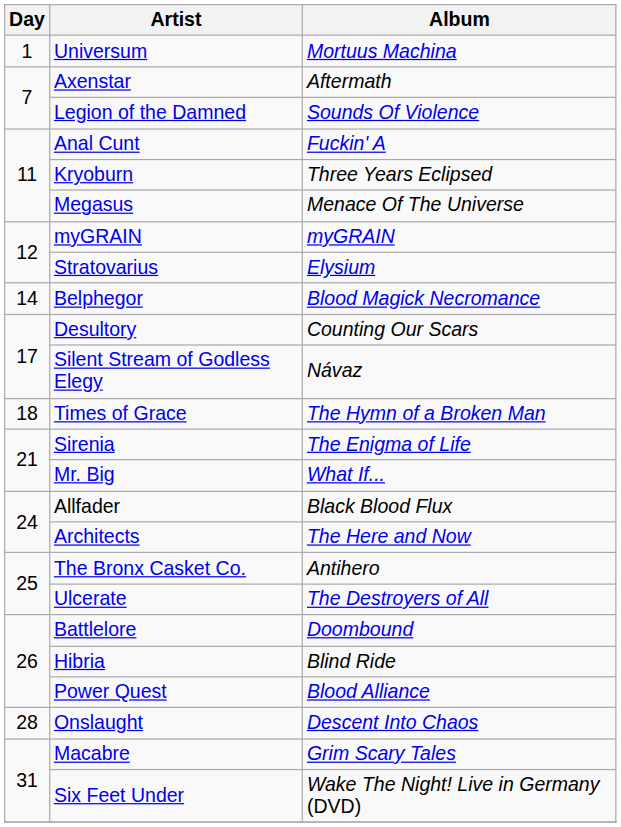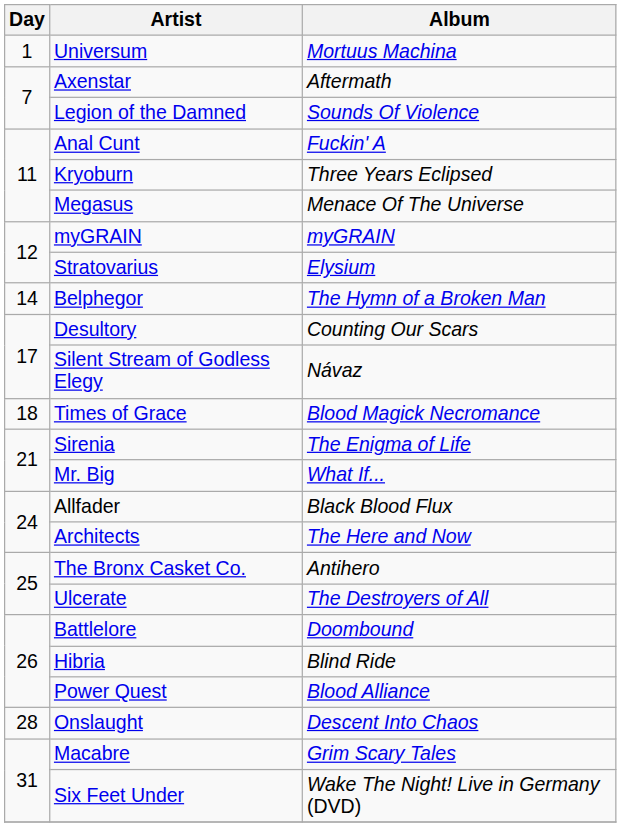Belphegor | Album: Blood Magick Necromance -> The Hymn of a Broken Man
Times of Grace | Album: The Hymn of a Broken Man -> Blood Magick Necromance
